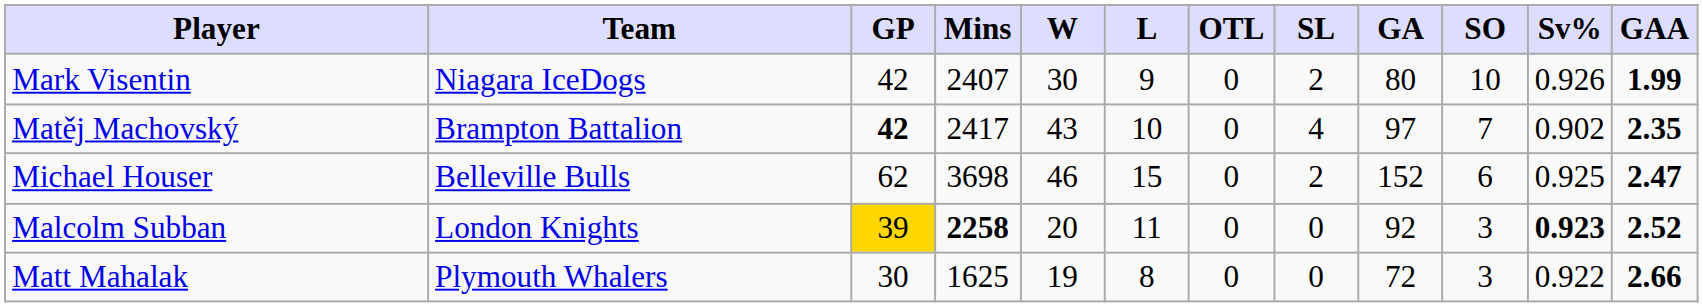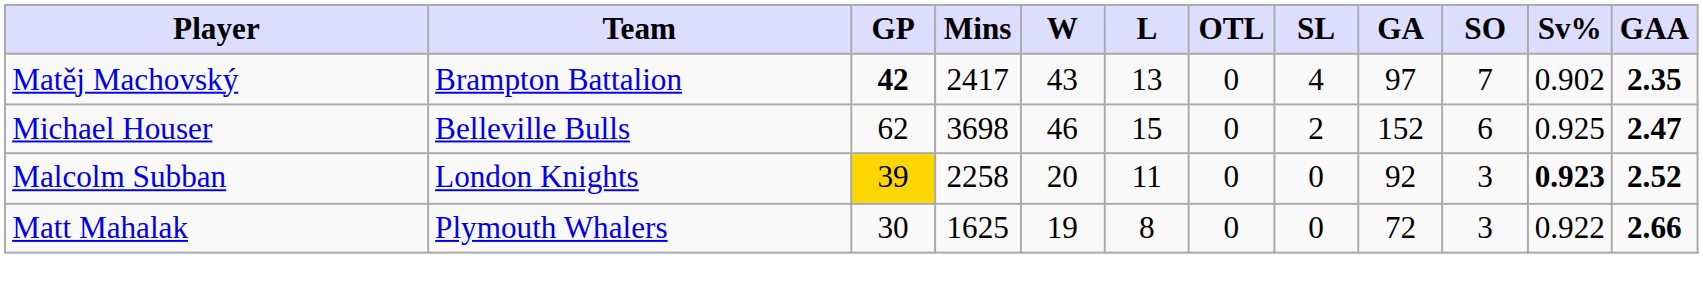- row: Mark Visentin | Niagara IceDogs | 42 | 2407 | 30 | 9 | 0 | 2 | 80 | 10 | 0.926 | 1.99
Matěj Machovský | L: 10 -> 13
Malcolm Subban | Mins: bold -> normal
